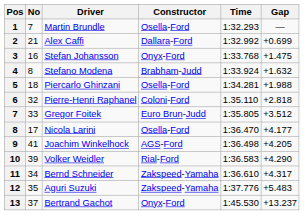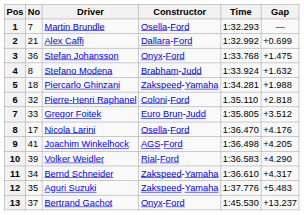Stefan Johansson | No: 16 -> 36
Piercarlo Ghinzani | Constructor: Osella-Ford -> Zakspeed-Yamaha
Nicola Larini | Gap: +4.177 -> +4.176
